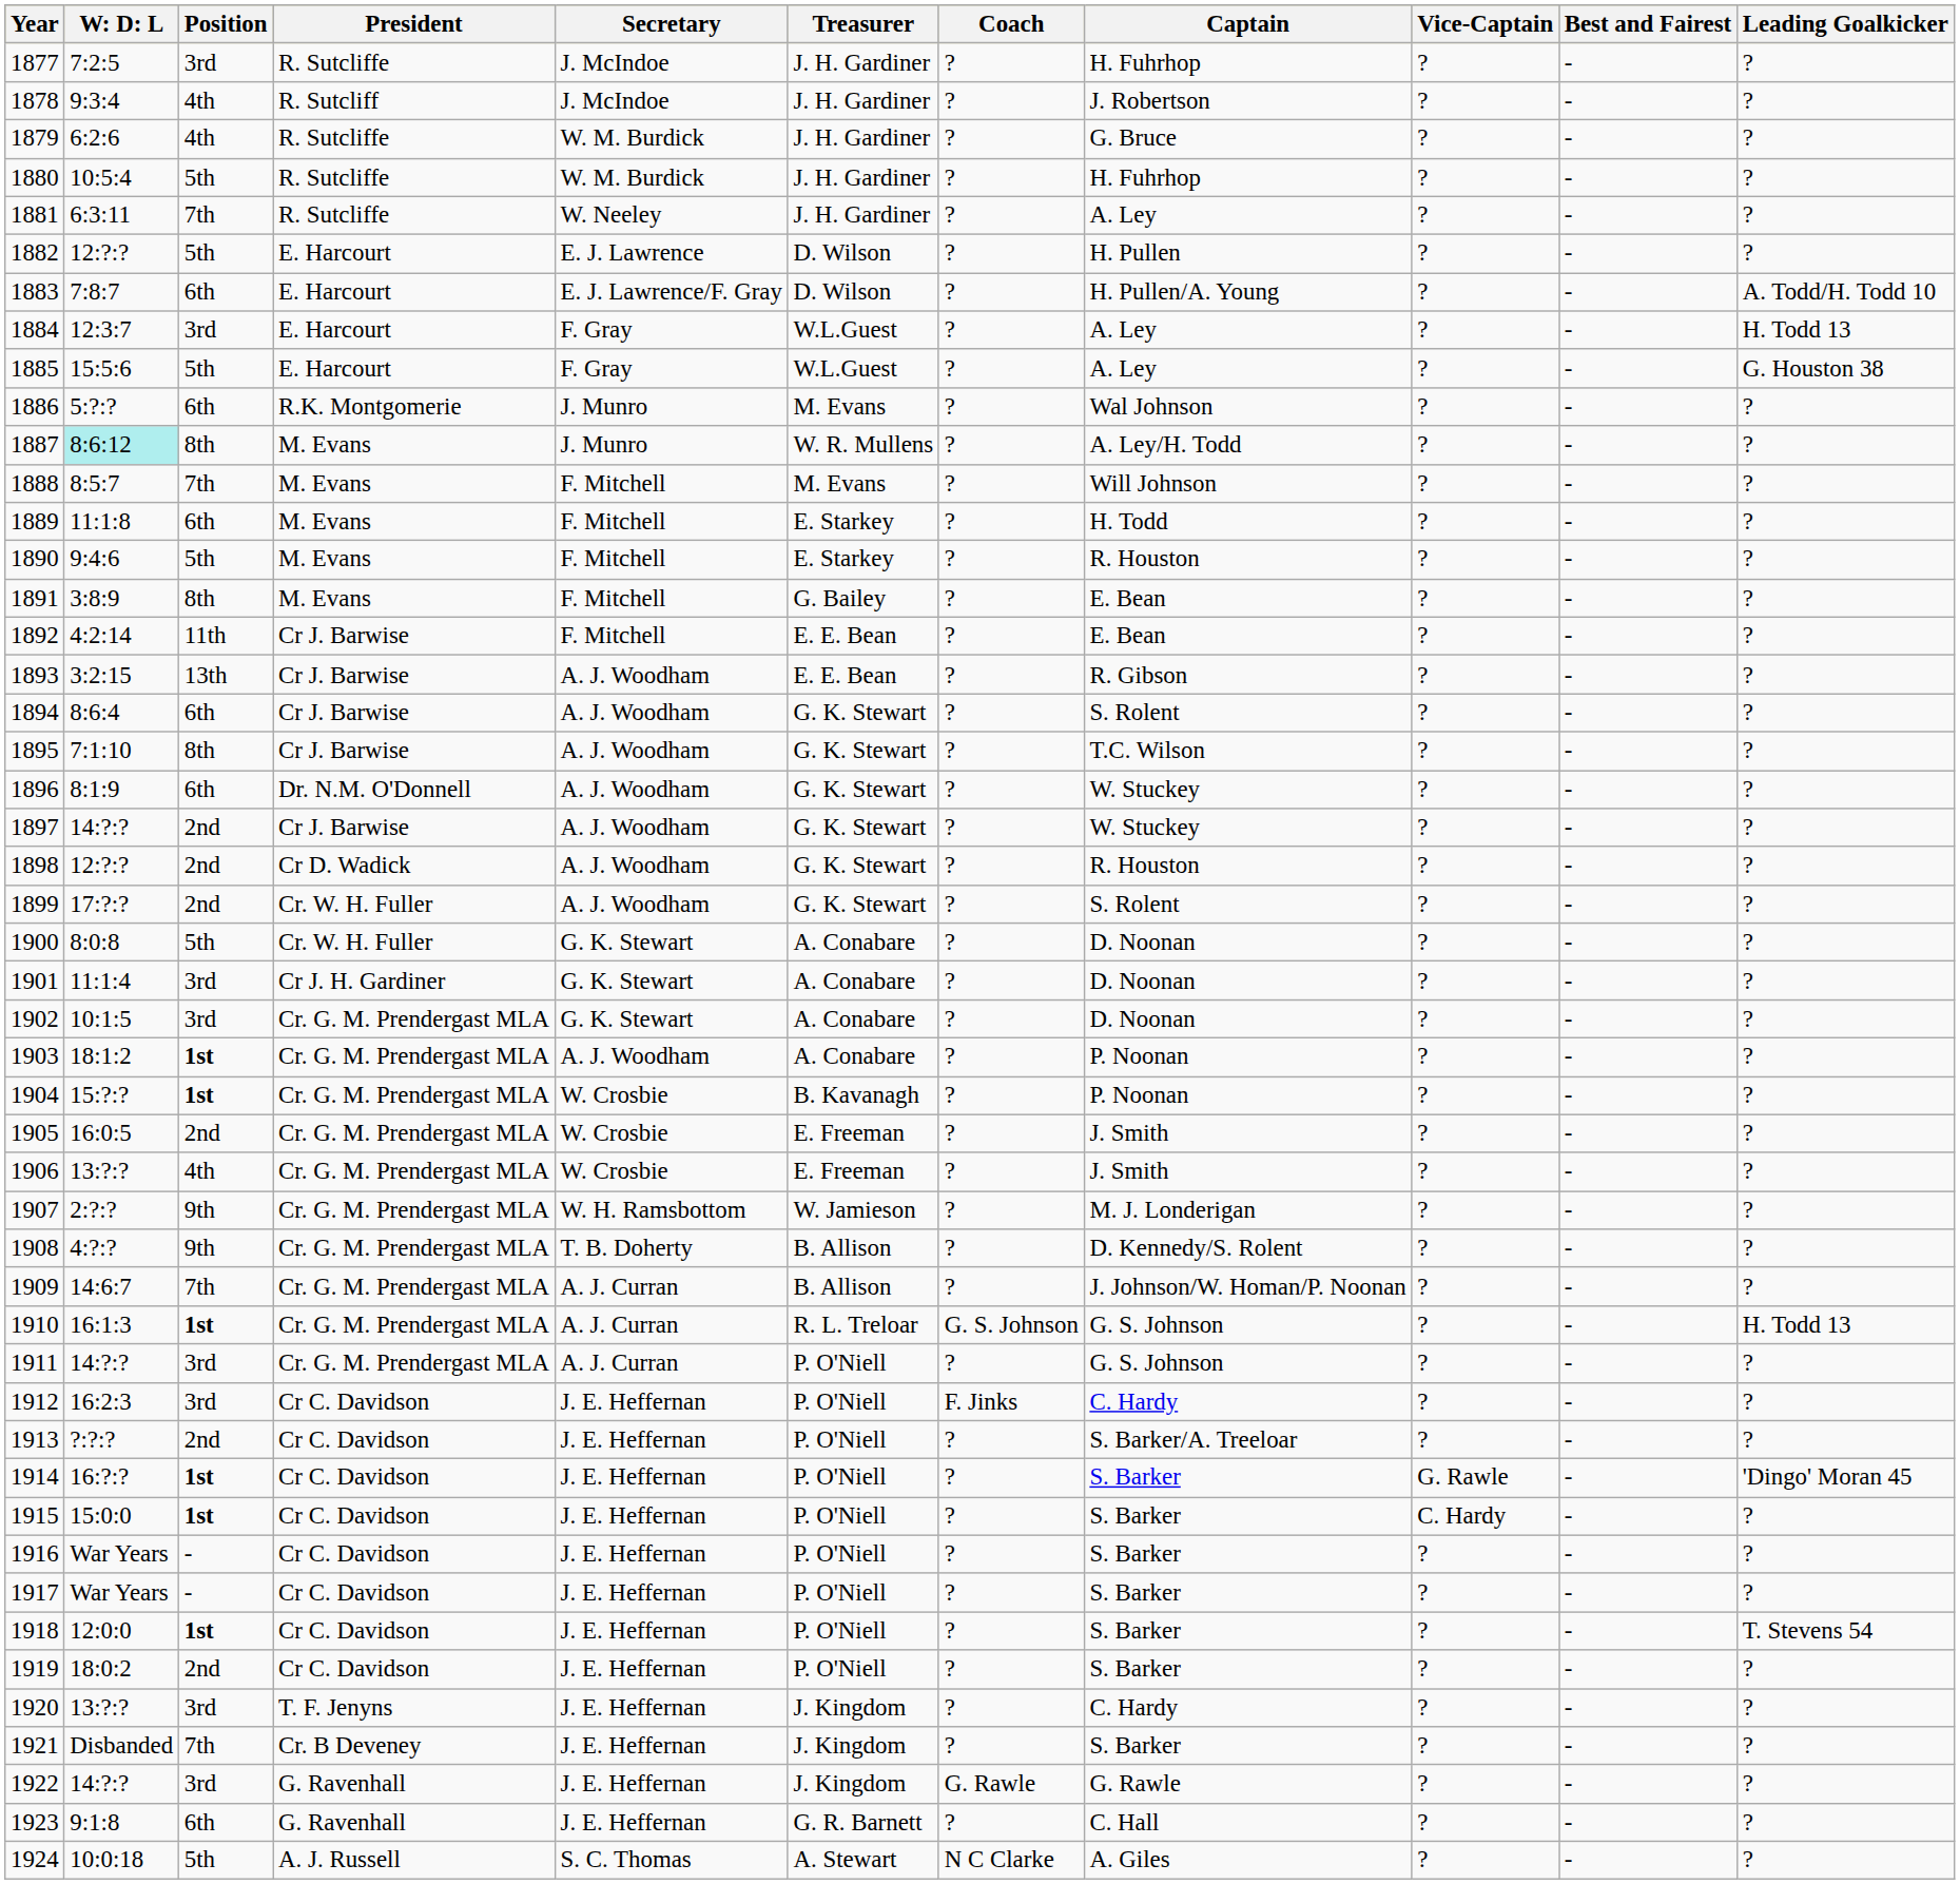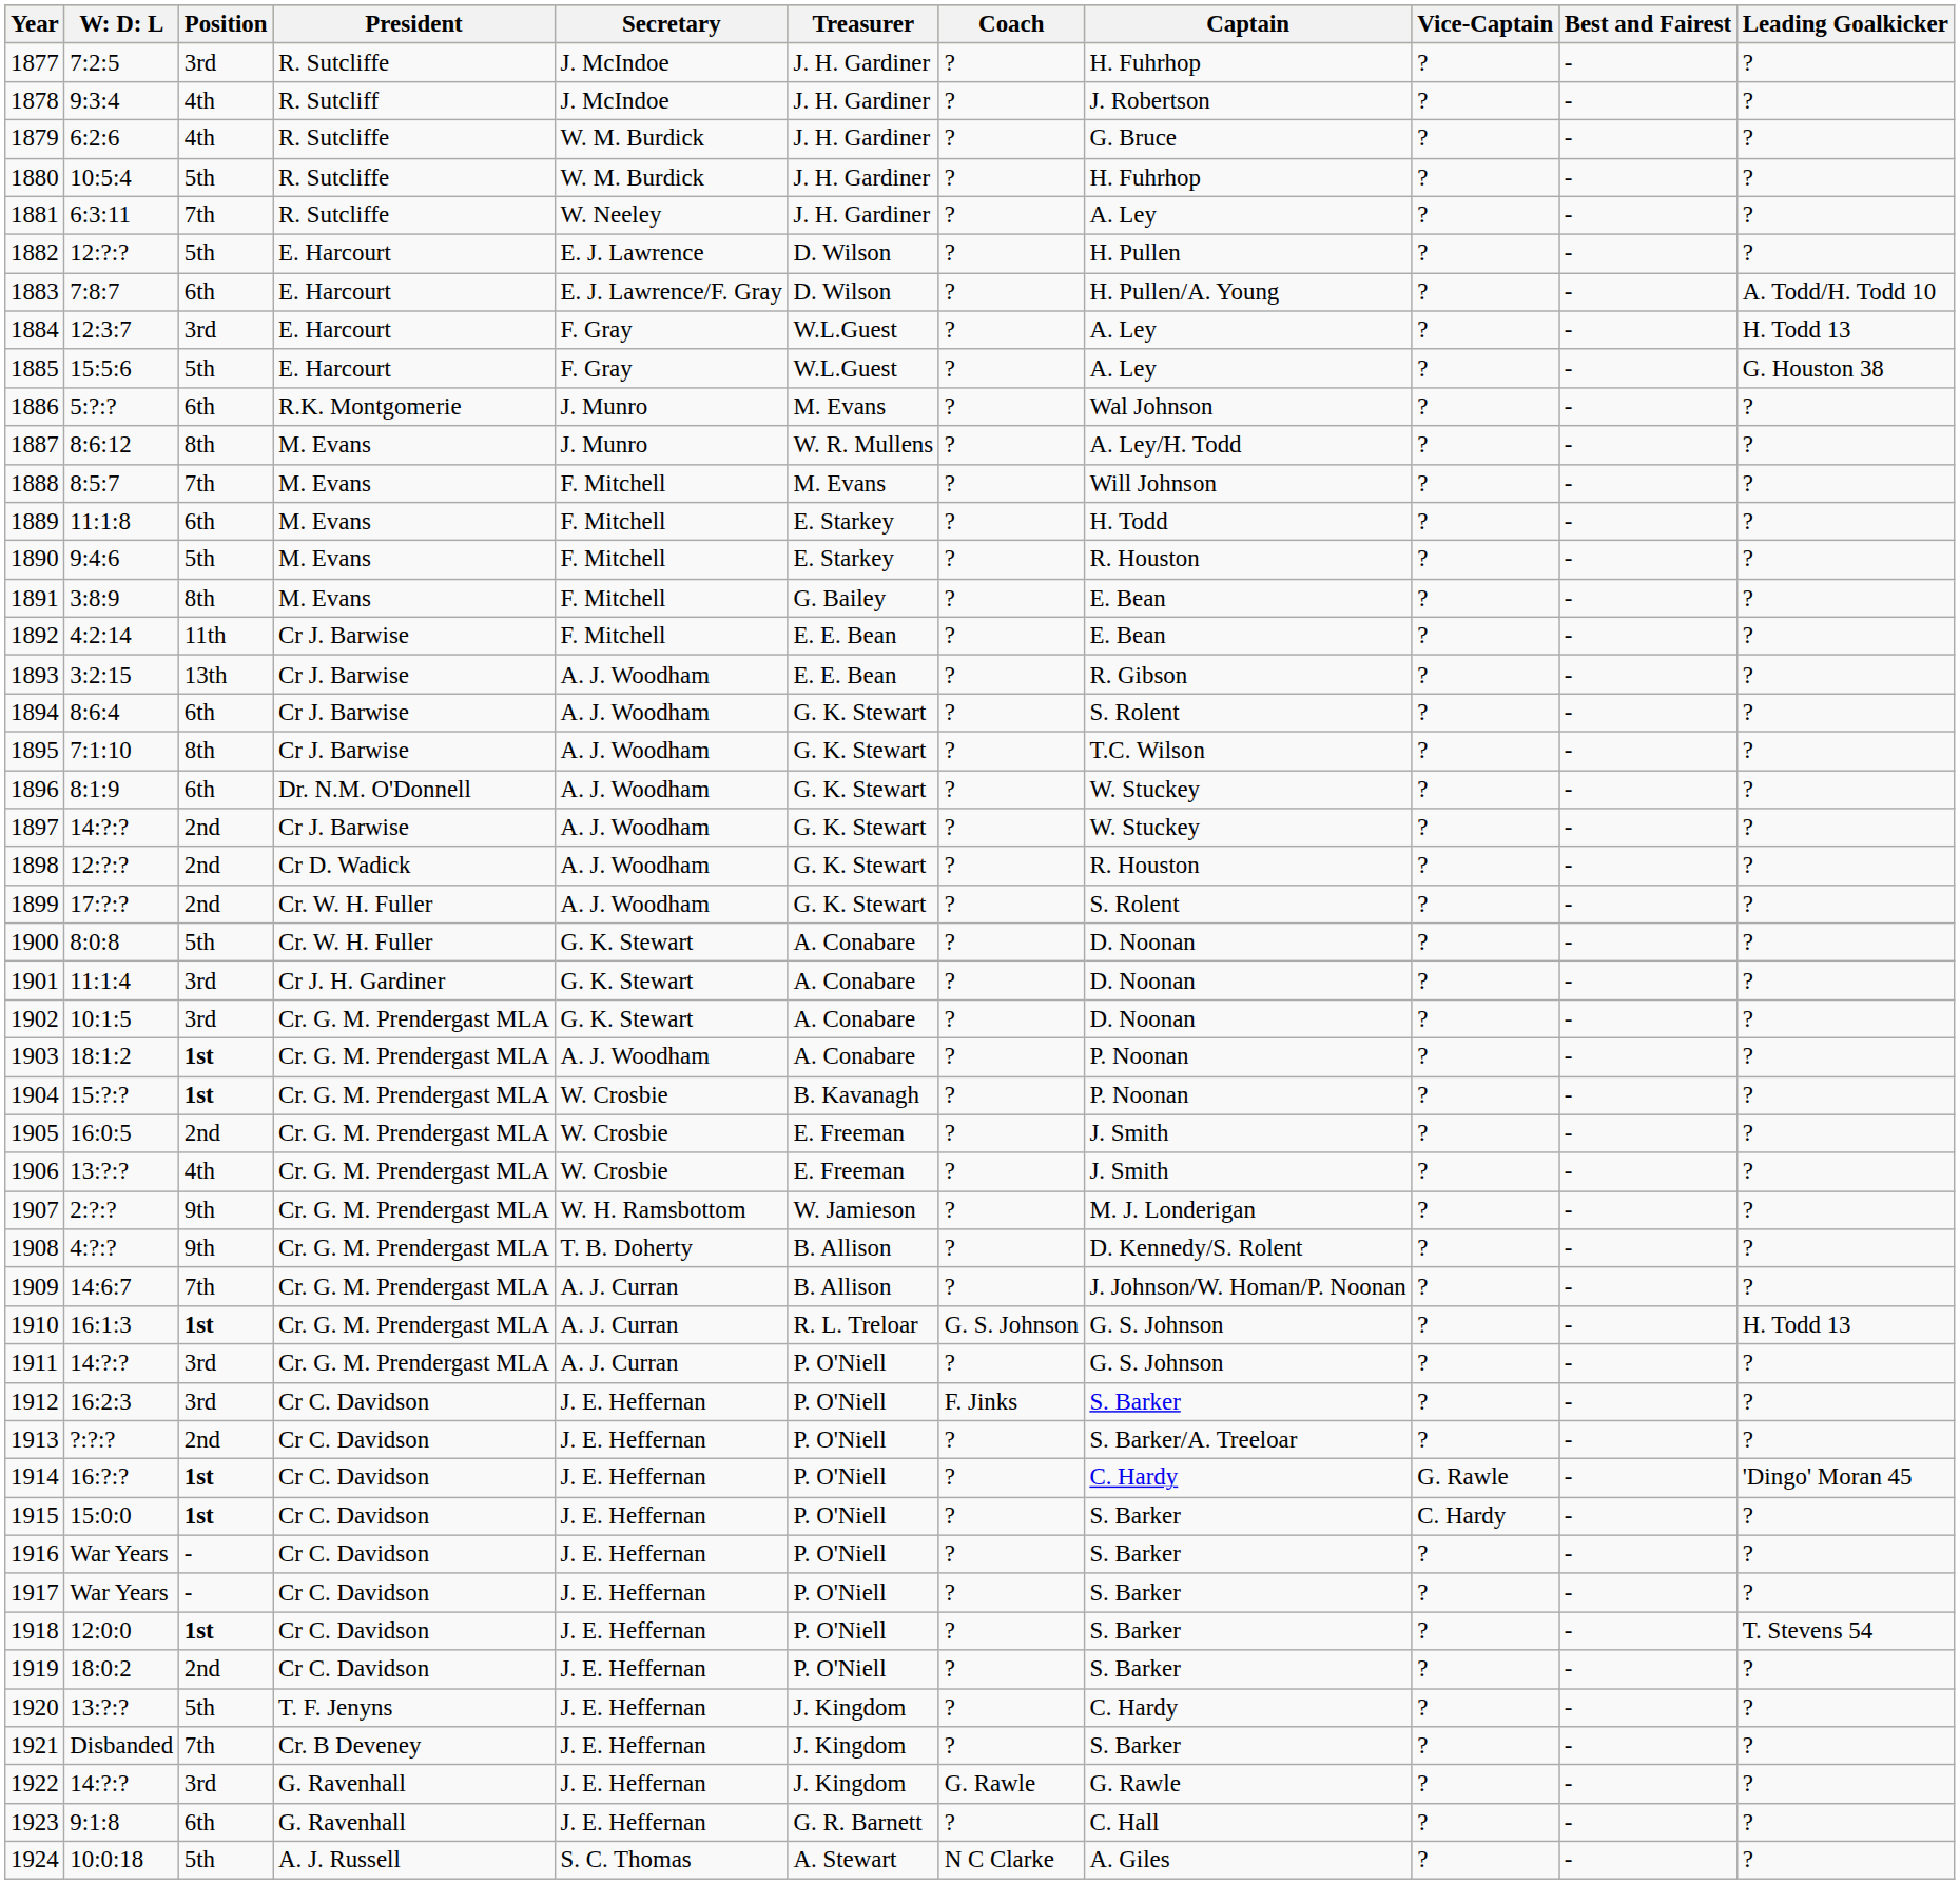1887 | column 2: paleturquoise background -> no background
1912 | Captain: C. Hardy -> S. Barker
1914 | Captain: S. Barker -> C. Hardy
1920 | Position: 3rd -> 5th
